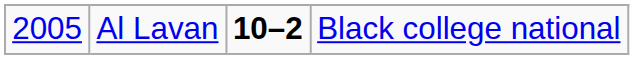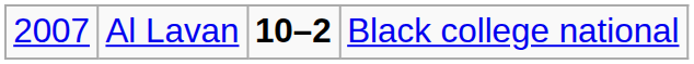Al Lavan | column 1: 2005 -> 2007
